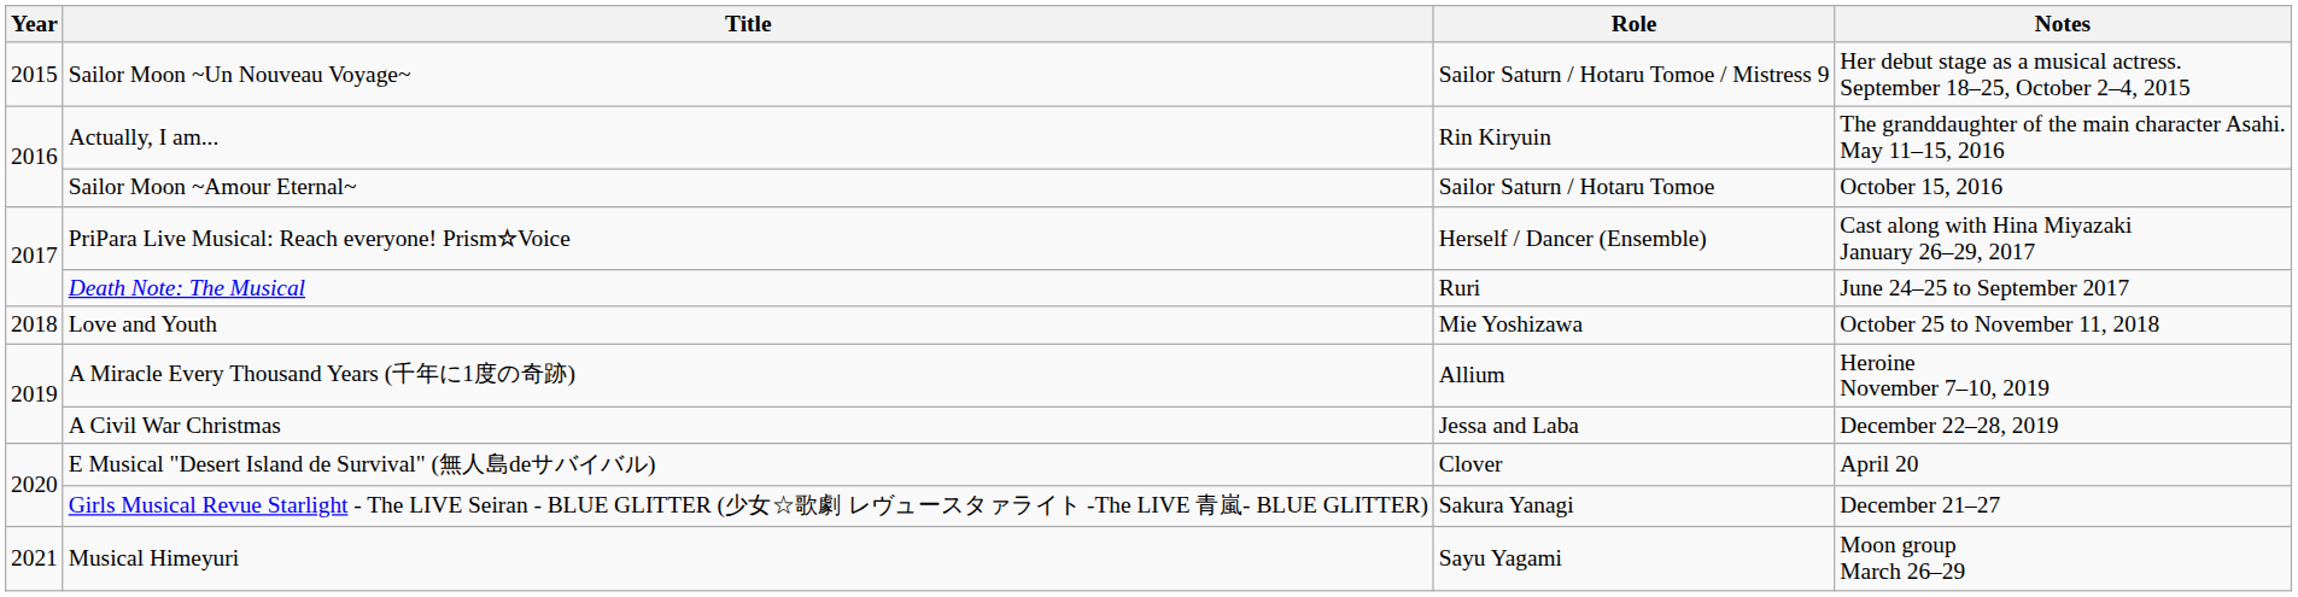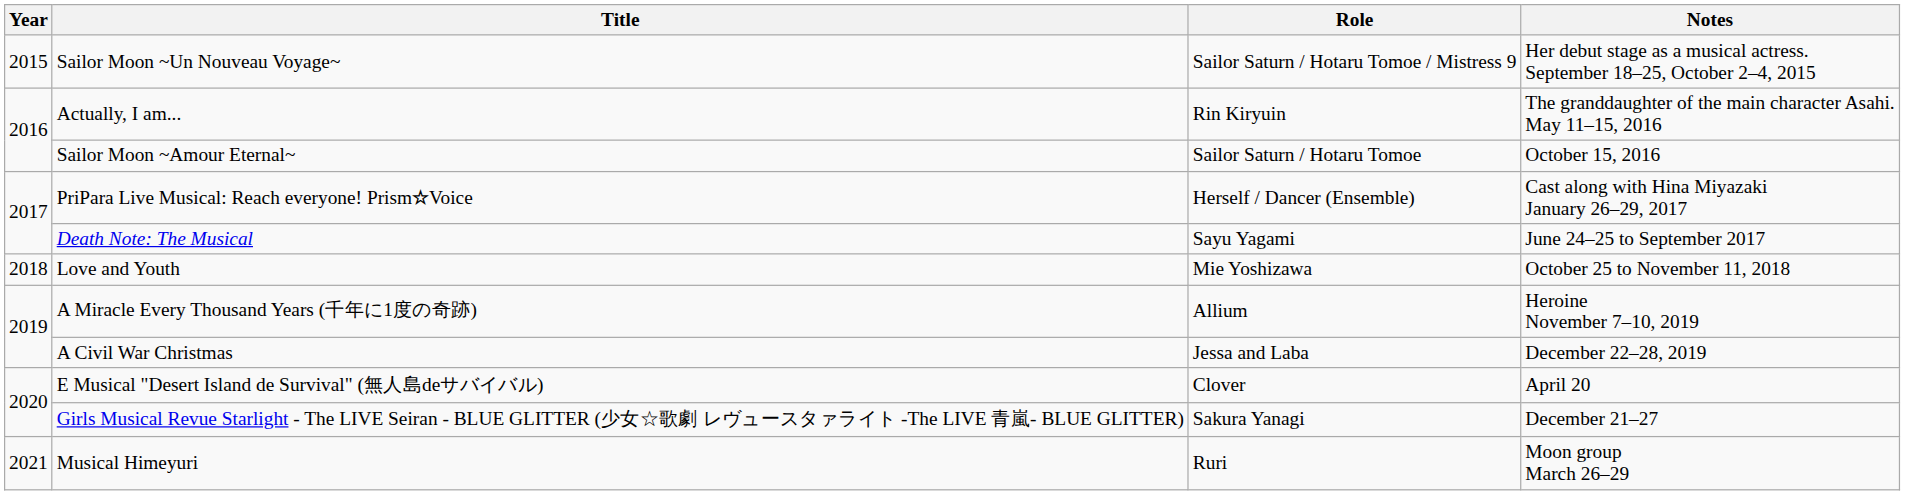Death Note: The Musical | Role: Ruri -> Sayu Yagami
Musical Himeyuri | Role: Sayu Yagami -> Ruri
